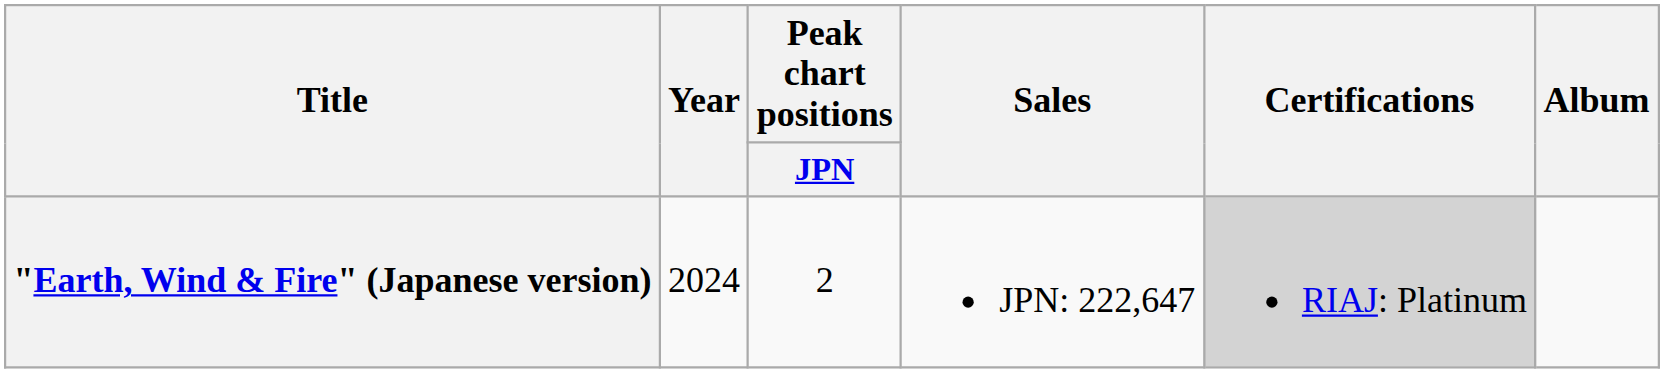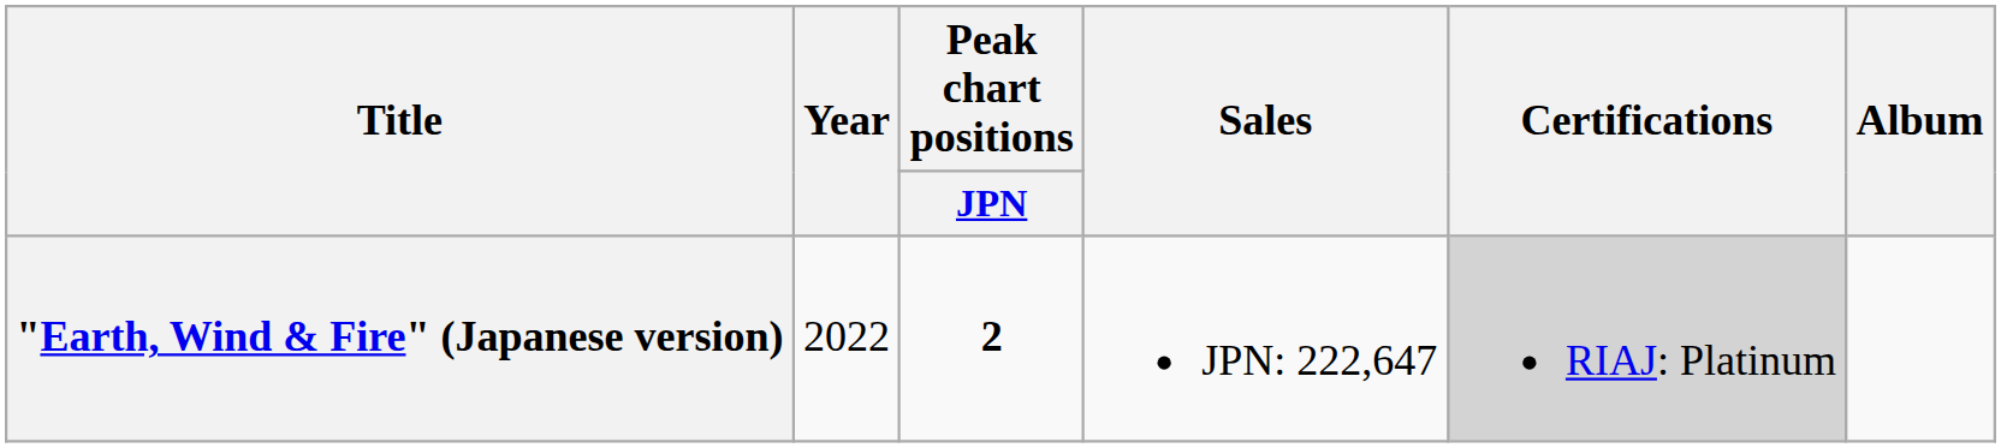"Earth, Wind & Fire" (Japanese version) | Year: 2024 -> 2022
"Earth, Wind & Fire" (Japanese version) | Peak chart positions / JPN: normal -> bold
